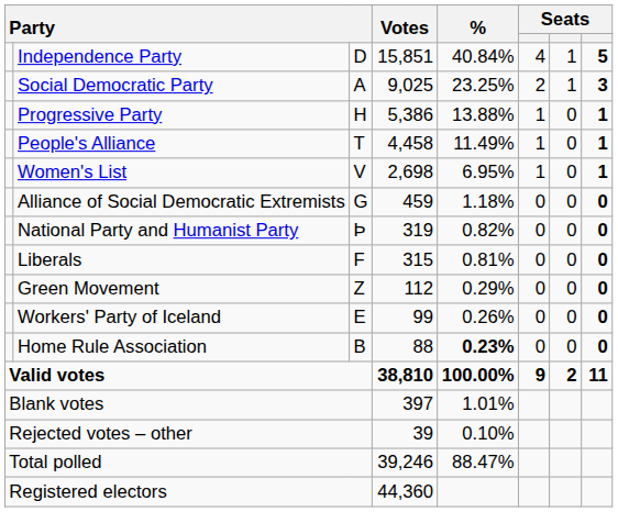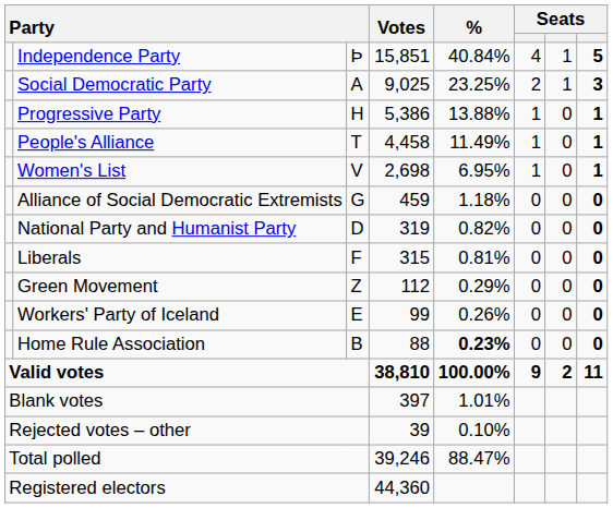Independence Party | column 3: D -> Þ
National Party and Humanist Party | column 3: Þ -> D
